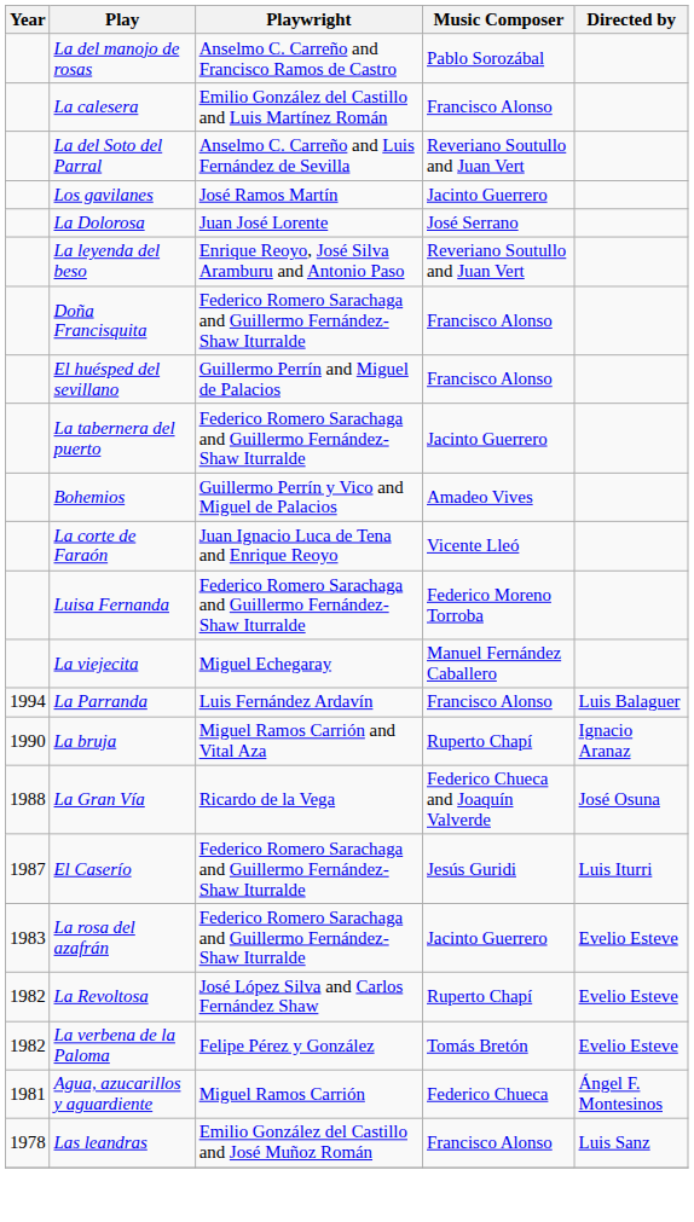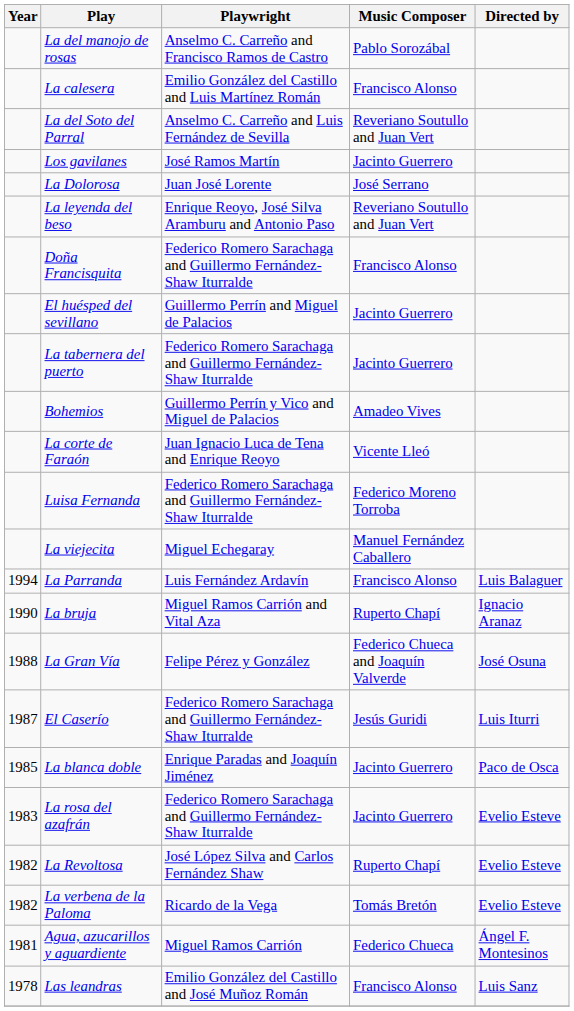El huésped del sevillano | Music Composer: Francisco Alonso -> Jacinto Guerrero
La Gran Vía | Playwright: Ricardo de la Vega -> Felipe Pérez y González
+ row: 1985 | La blanca doble | Enrique Paradas and Joaquín Jiménez | Jacinto Guerrero | Paco de Osca
La verbena de la Paloma | Playwright: Felipe Pérez y González -> Ricardo de la Vega
